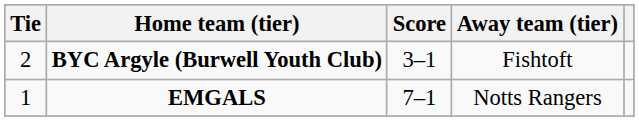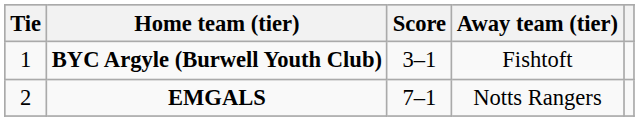BYC Argyle (Burwell Youth Club) | Tie: 2 -> 1
EMGALS | Tie: 1 -> 2
